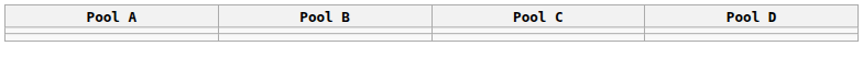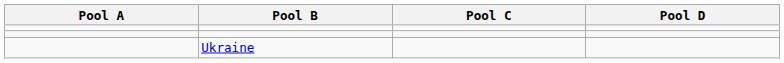+ row: Ukraine
